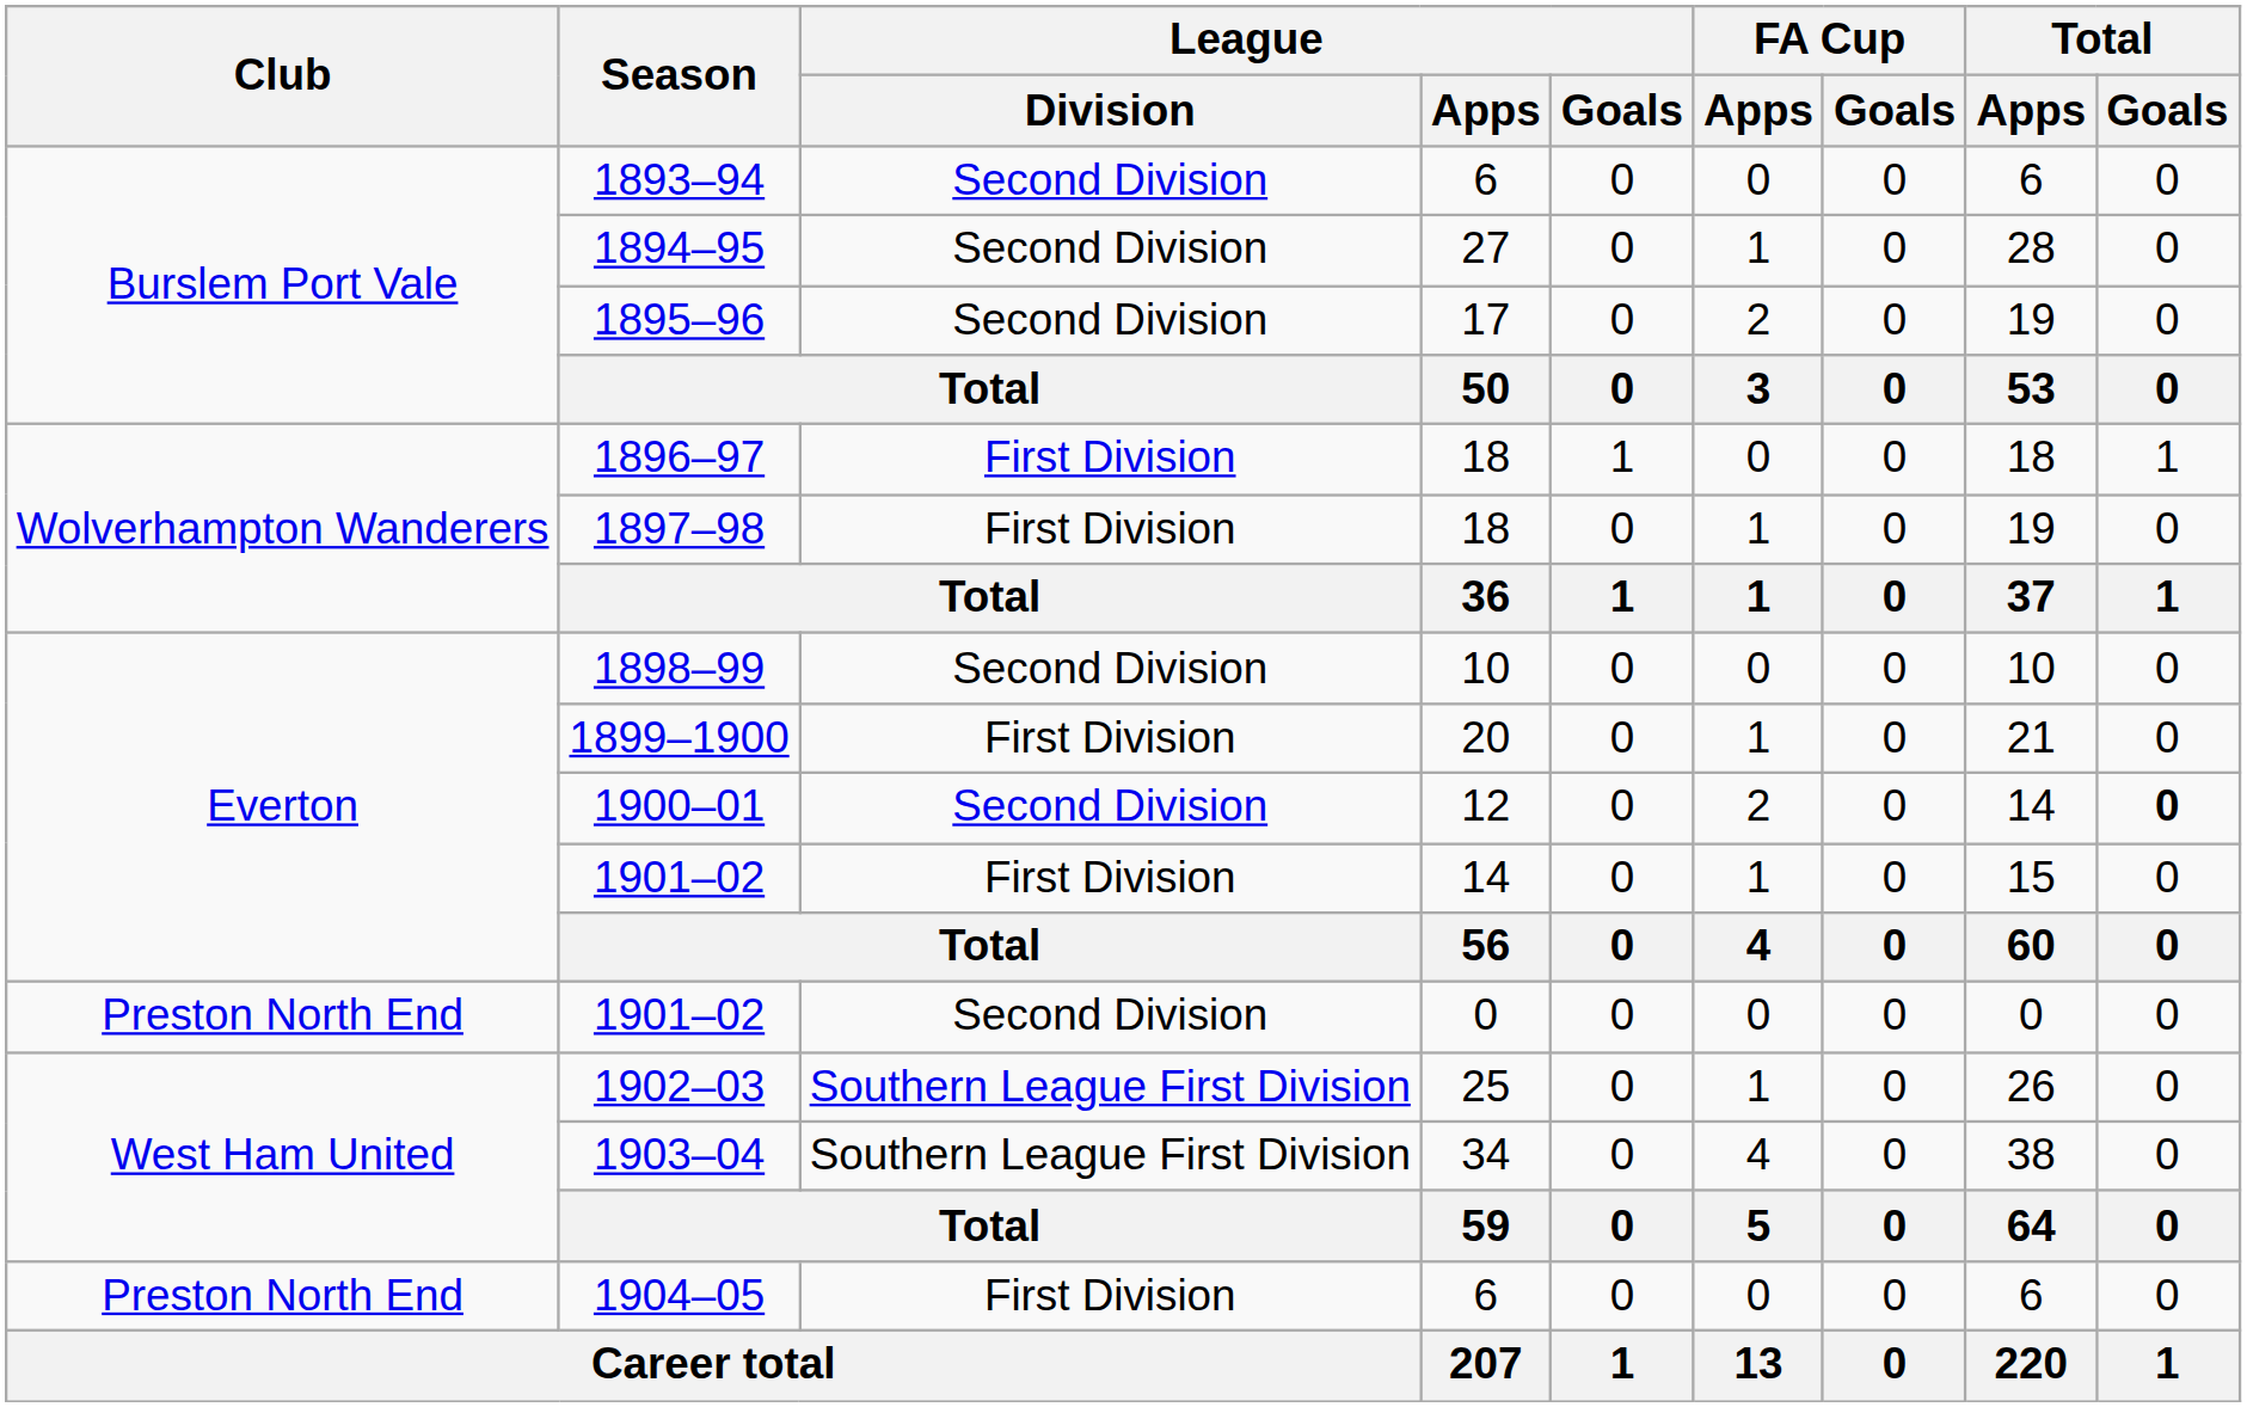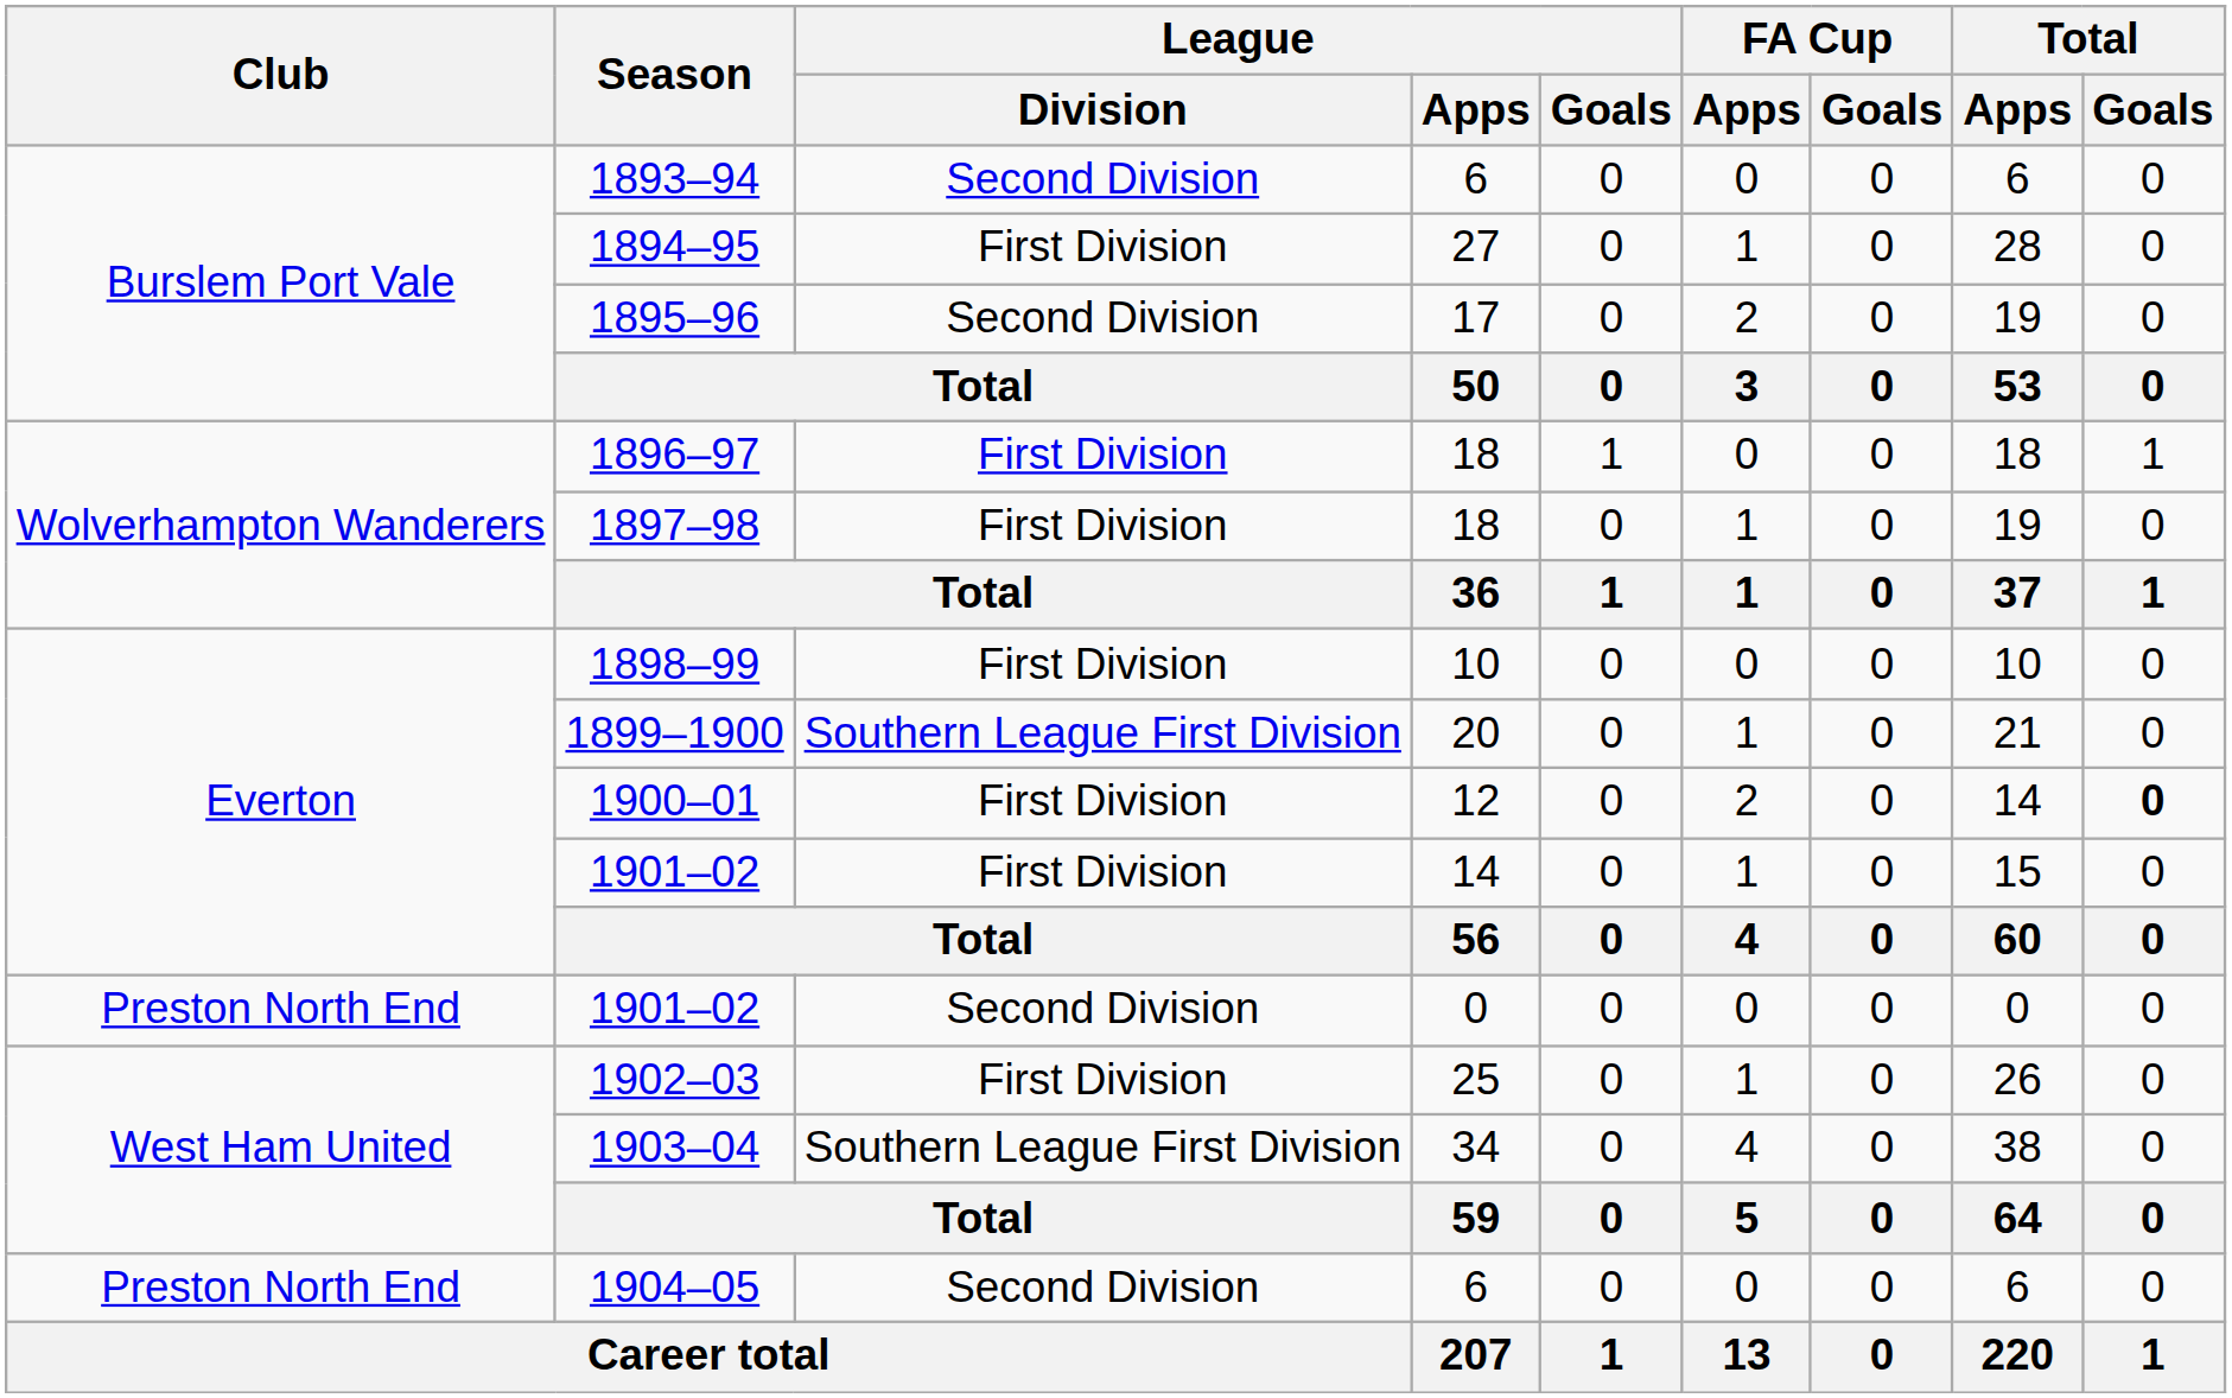1894–95 | League / Division: Second Division -> First Division
1898–99 | League / Division: Second Division -> First Division
1899–1900 | League / Division: First Division -> Southern League First Division
1900–01 | League / Division: Second Division -> First Division
1902–03 | League / Division: Southern League First Division -> First Division
1904–05 | League / Division: First Division -> Second Division
